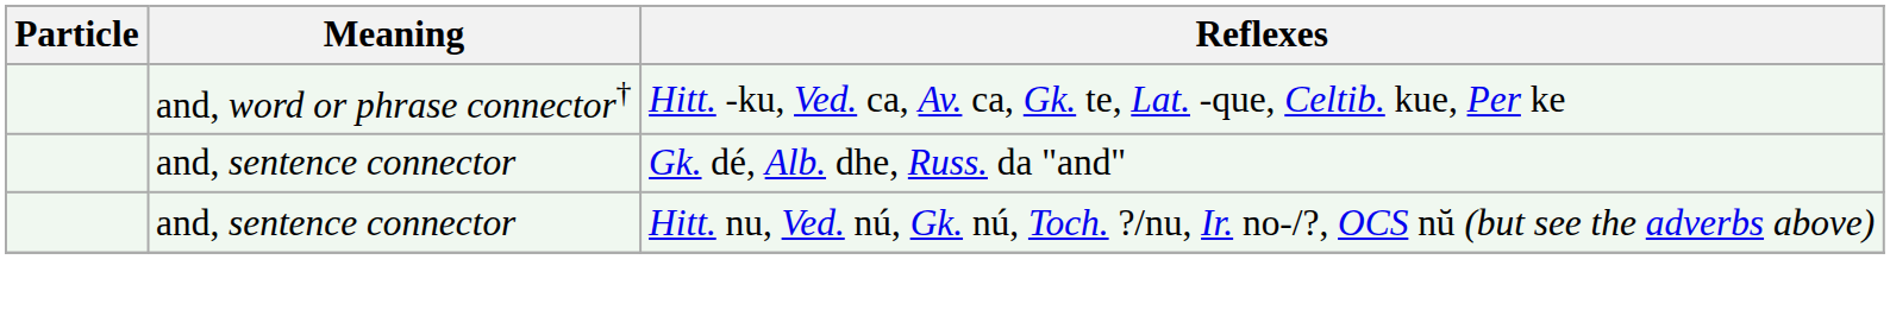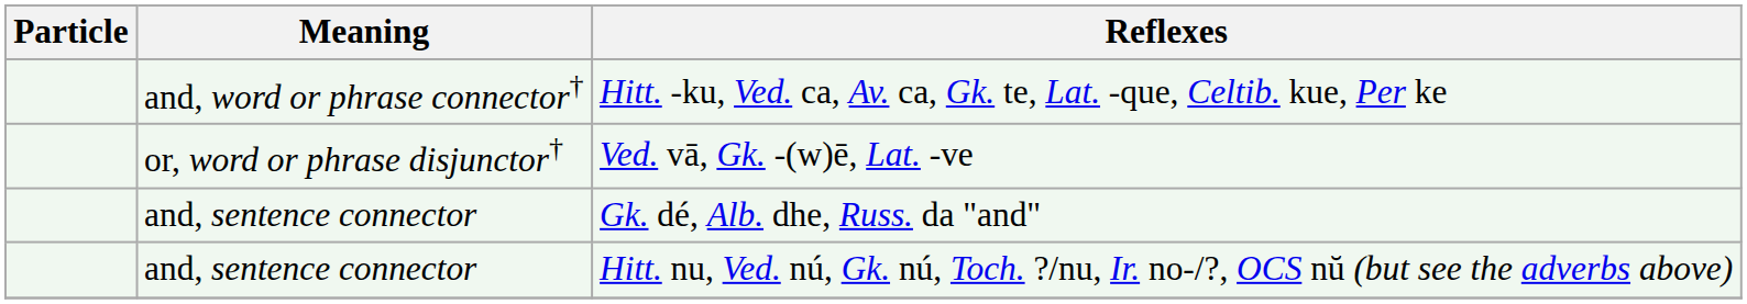+ row: or, word or phrase disjunctor† | Ved. vā, Gk. -(w)ē, Lat. -ve
